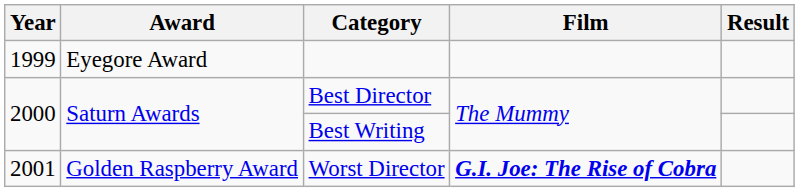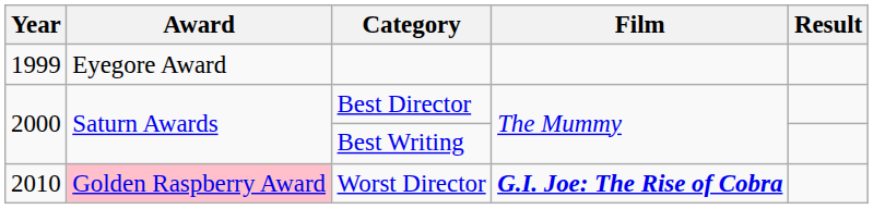Worst Director | Year: 2001 -> 2010
Worst Director | Award: no background -> pink background
